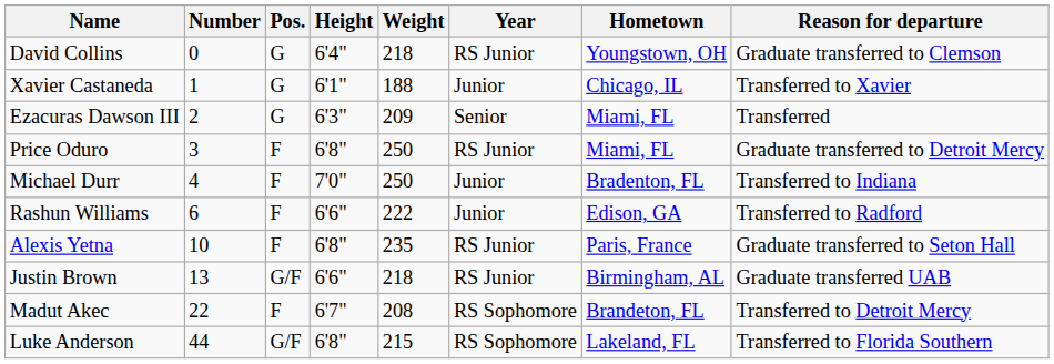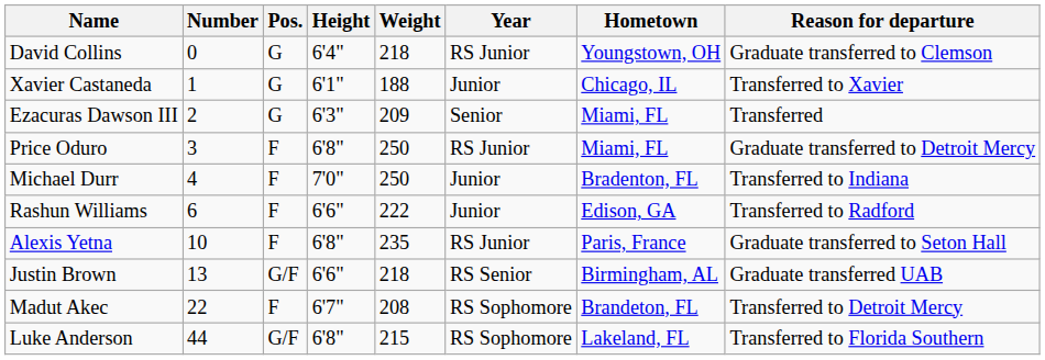Justin Brown | Year: RS Junior -> RS Senior
